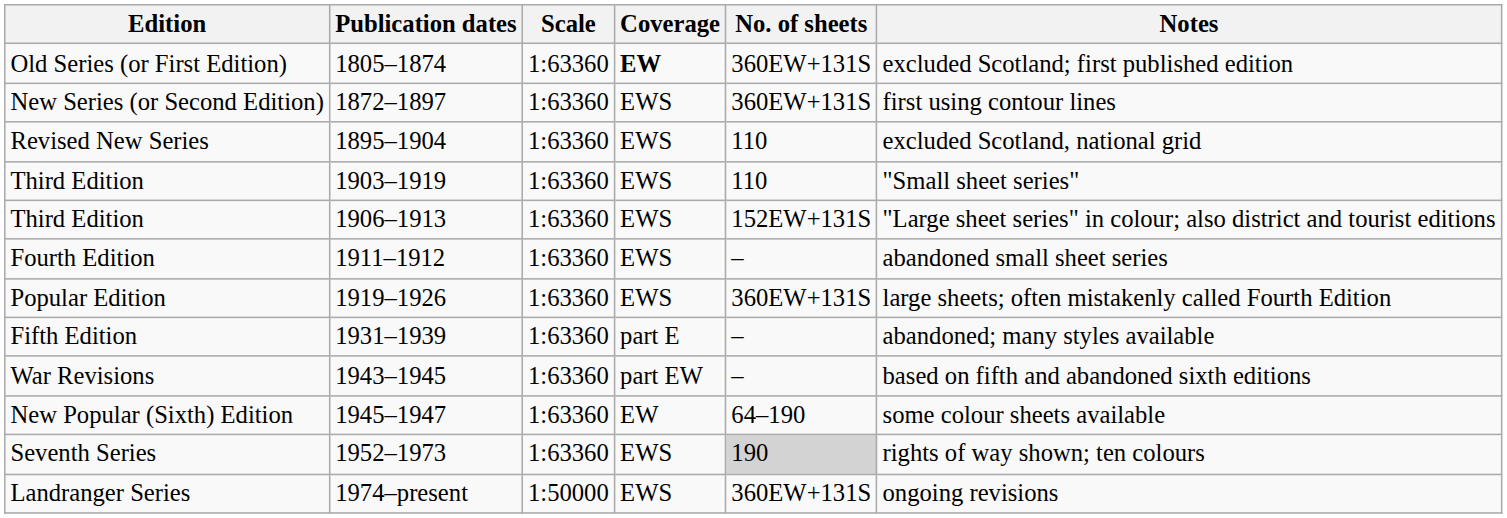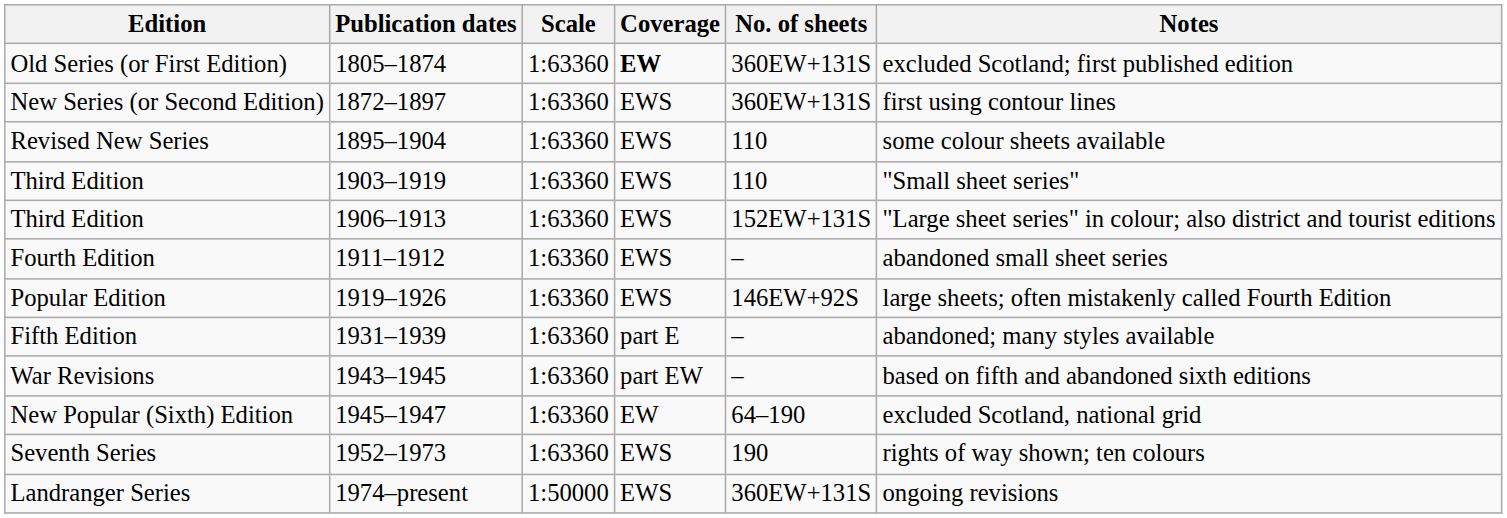Revised New Series | Notes: excluded Scotland, national grid -> some colour sheets available
Popular Edition | No. of sheets: 360EW+131S -> 146EW+92S
New Popular (Sixth) Edition | Notes: some colour sheets available -> excluded Scotland, national grid
Seventh Series | No. of sheets: lightgrey background -> no background
